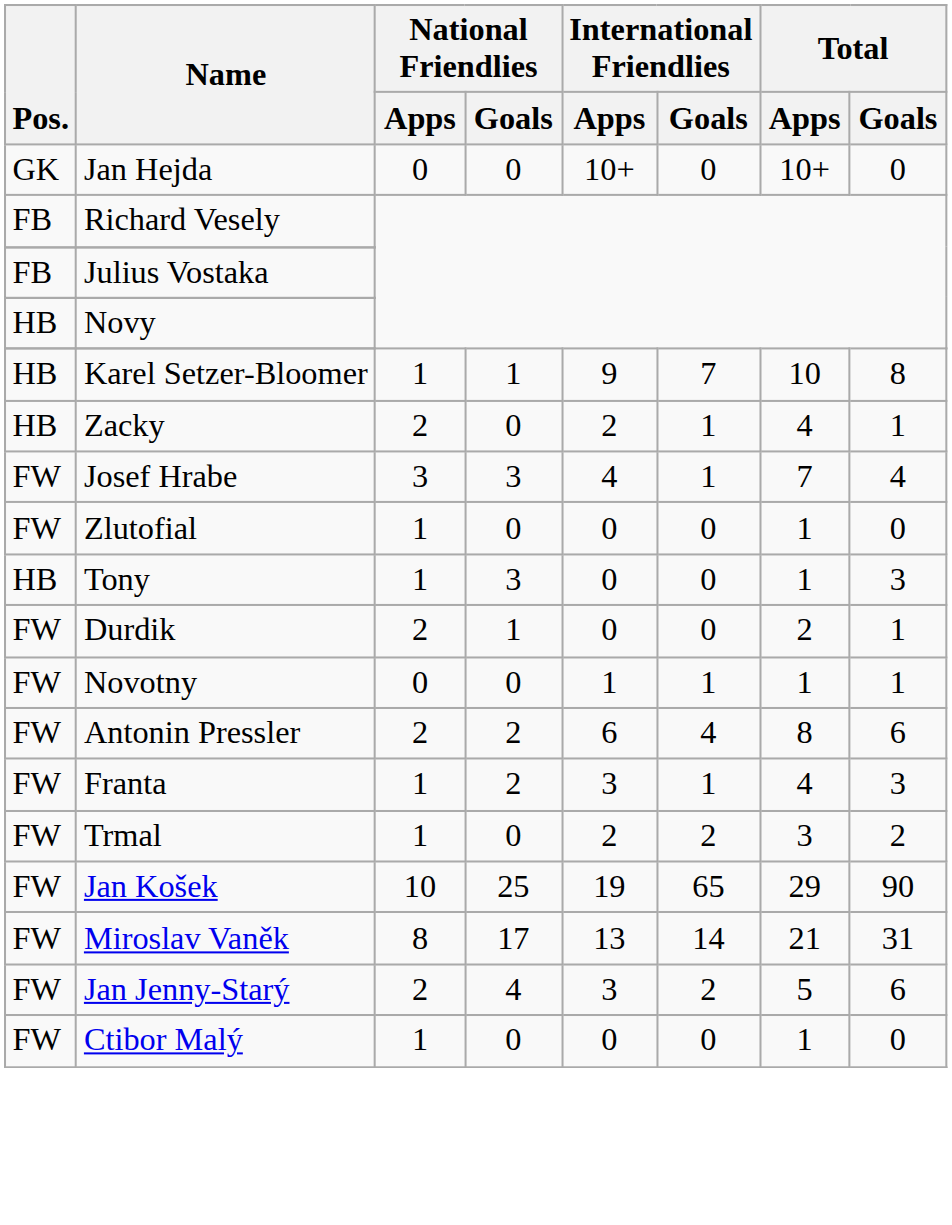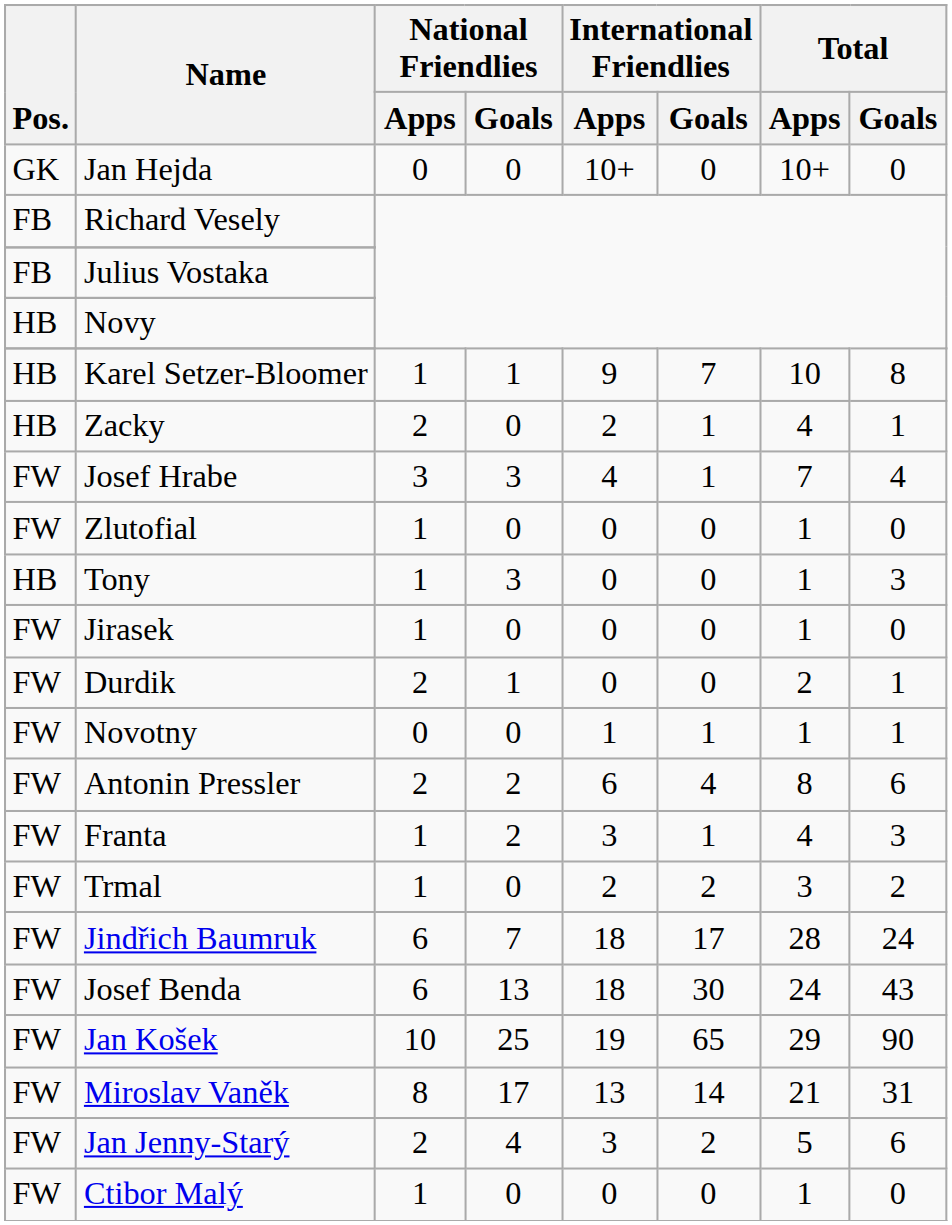+ row: FW | Jirasek | 1 | 0 | 0 | 0 | 1 | 0
+ row: FW | Jindřich Baumruk | 6 | 7 | 18 | 17 | 28 | 24
+ row: FW | Josef Benda | 6 | 13 | 18 | 30 | 24 | 43
